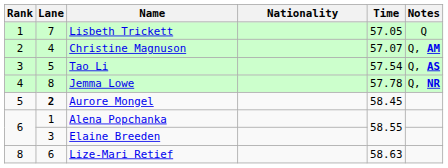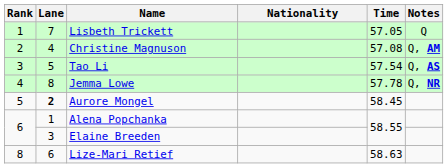Christine Magnuson | Time: 57.07 -> 57.08
